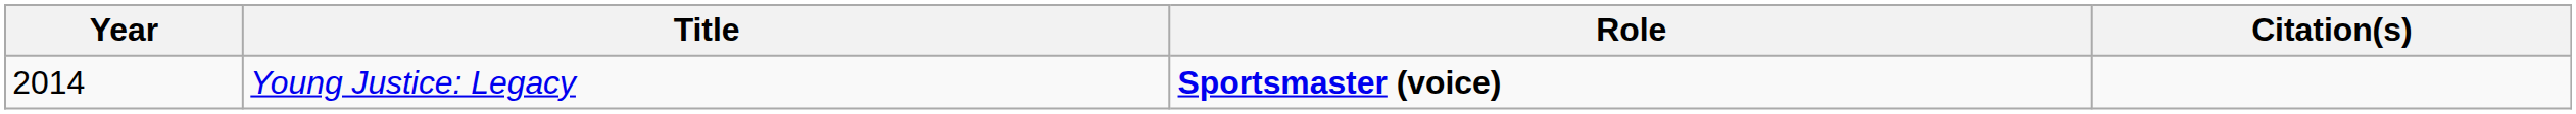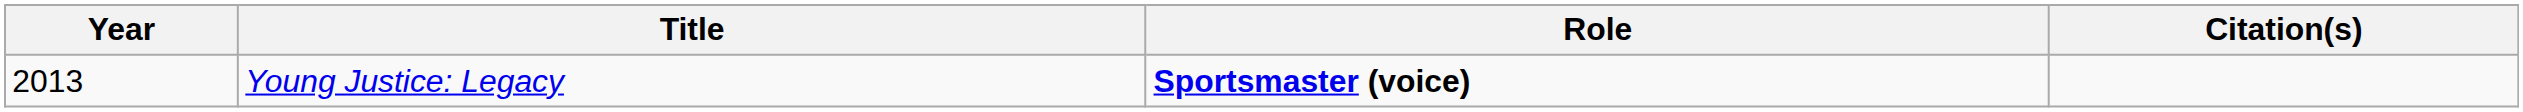Young Justice: Legacy | Year: 2014 -> 2013
